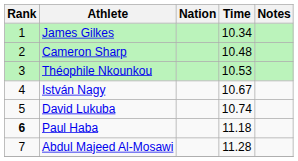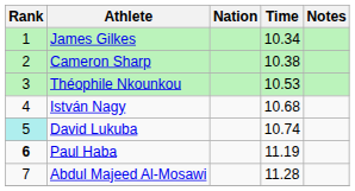Cameron Sharp | Time: 10.48 -> 10.38
István Nagy | Time: 10.67 -> 10.68
David Lukuba | Rank: no background -> paleturquoise background
Paul Haba | Time: 11.18 -> 11.19
